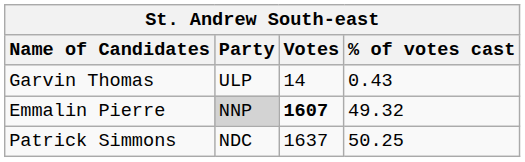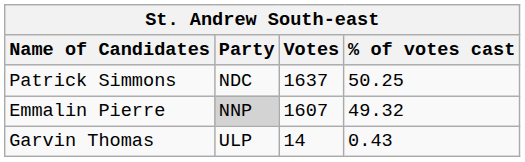rows swapped: Patrick Simmons <-> Garvin Thomas
Emmalin Pierre | Votes: bold -> normal
